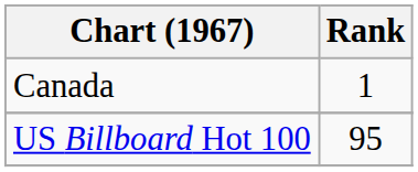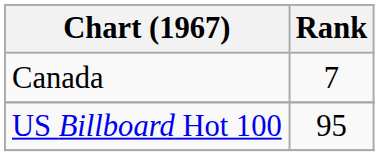Canada | Rank: 1 -> 7
